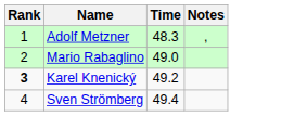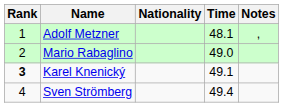+ column: Nationality
Adolf Metzner | Time: 48.3 -> 48.1
Karel Knenický | Time: 49.2 -> 49.1
